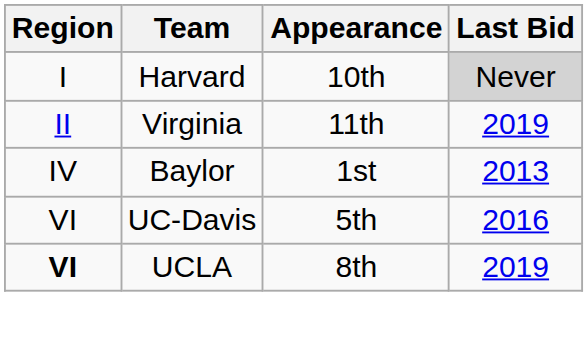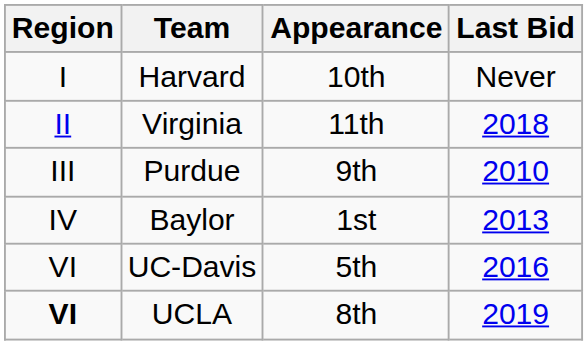Harvard | Last Bid: lightgrey background -> no background
Virginia | Last Bid: 2019 -> 2018
+ row: III | Purdue | 9th | 2010
